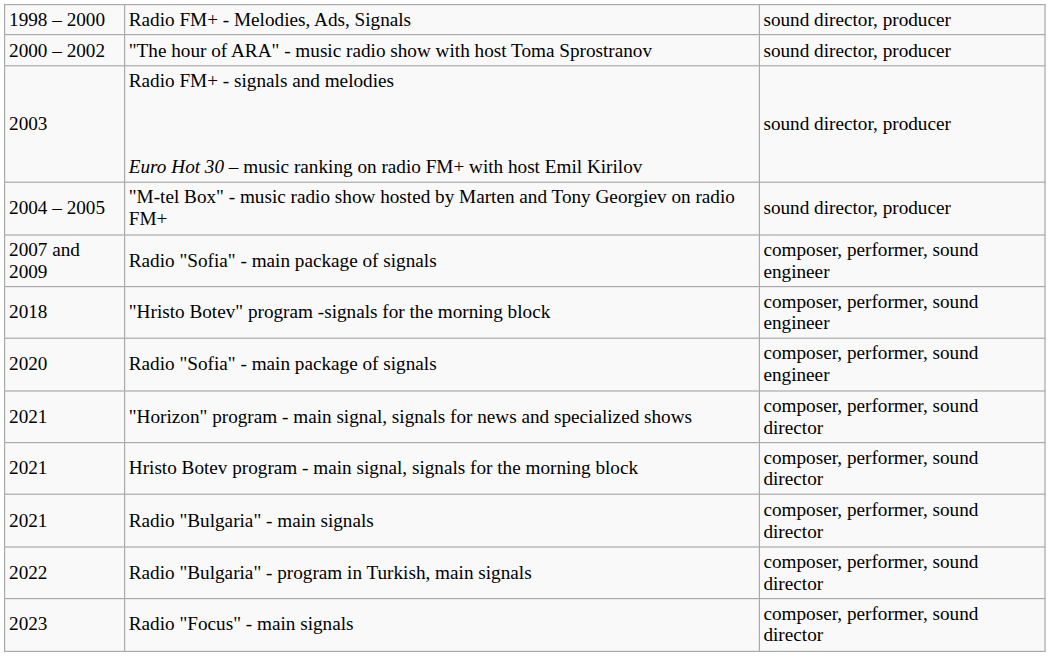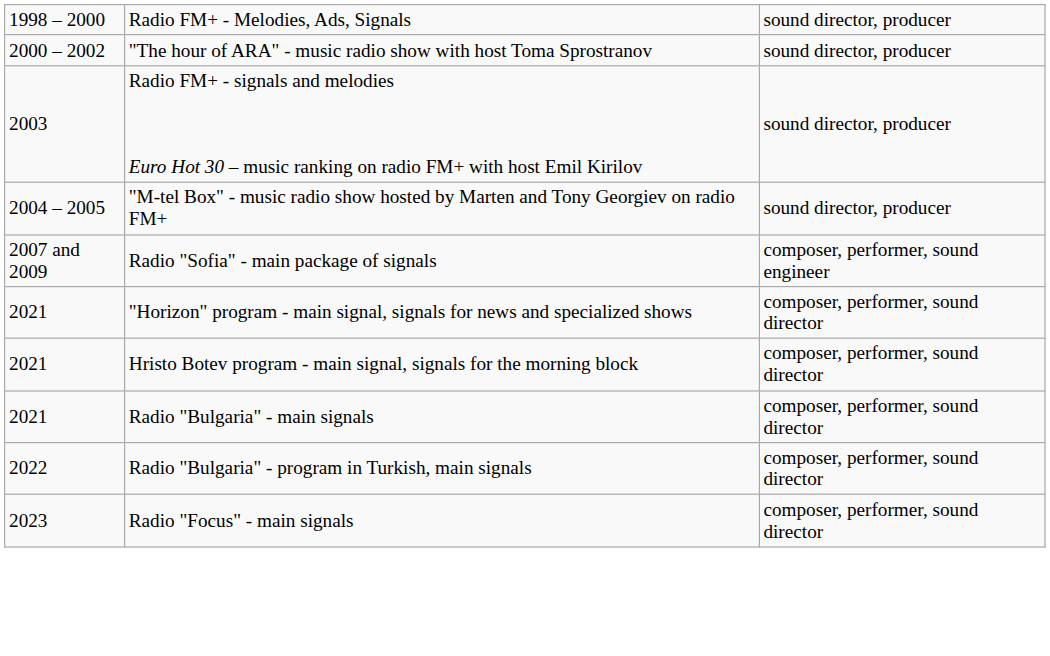- row: 2018 | "Hristo Botev" program -signals for the morning block | composer, performer, sound engineer
- row: 2020 | Radio "Sofia" - main package of signals | composer, performer, sound engineer
